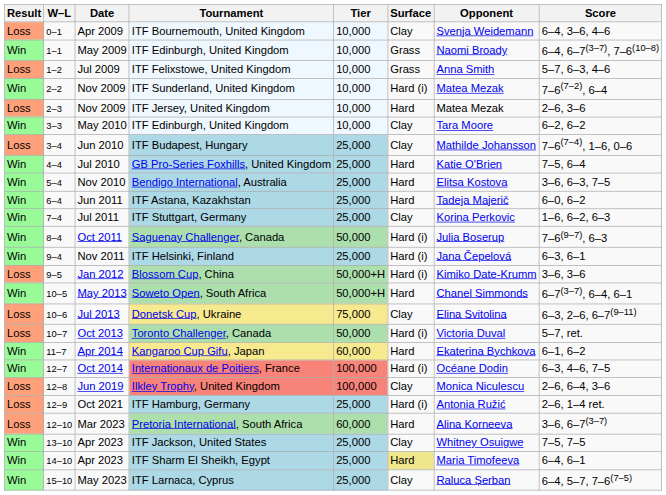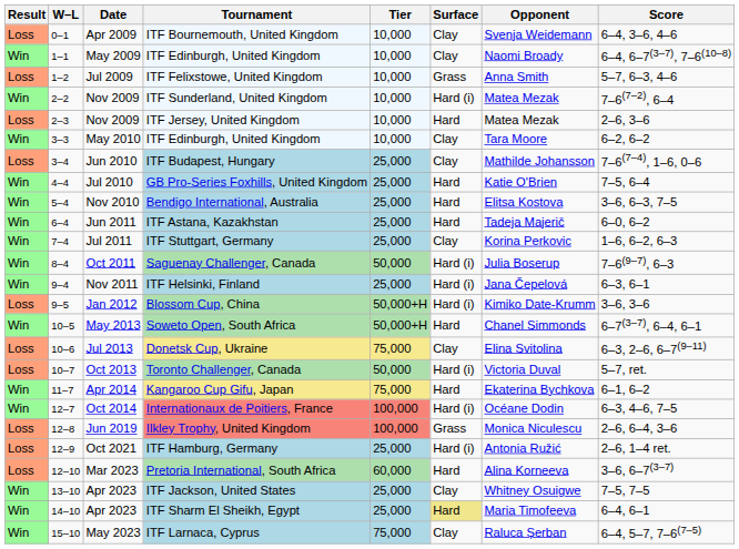May 2009 / ITF Edinburgh, United Kingdom | Surface: Grass -> Clay
Kangaroo Cup Gifu, Japan | Tier: 60,000 -> 75,000
Ilkley Trophy, United Kingdom | Surface: Clay -> Grass
ITF Larnaca, Cyprus | Tier: 25,000 -> 75,000
